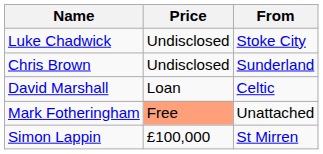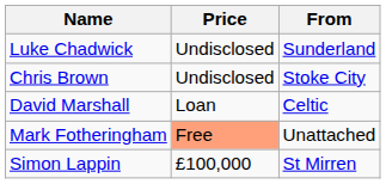Luke Chadwick | From: Stoke City -> Sunderland
Chris Brown | From: Sunderland -> Stoke City
